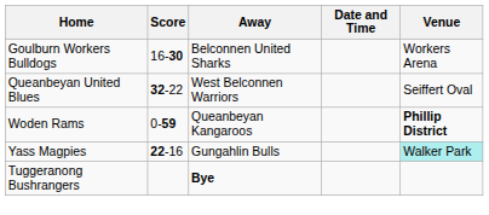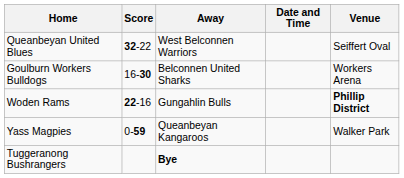rows swapped: Goulburn Workers Bulldogs <-> Queanbeyan United Blues
Woden Rams | Score: 0-59 -> 22-16
Woden Rams | Away: Queanbeyan Kangaroos -> Gungahlin Bulls
Yass Magpies | Score: 22-16 -> 0-59
Yass Magpies | Away: Gungahlin Bulls -> Queanbeyan Kangaroos
Yass Magpies | Venue: paleturquoise background -> no background
